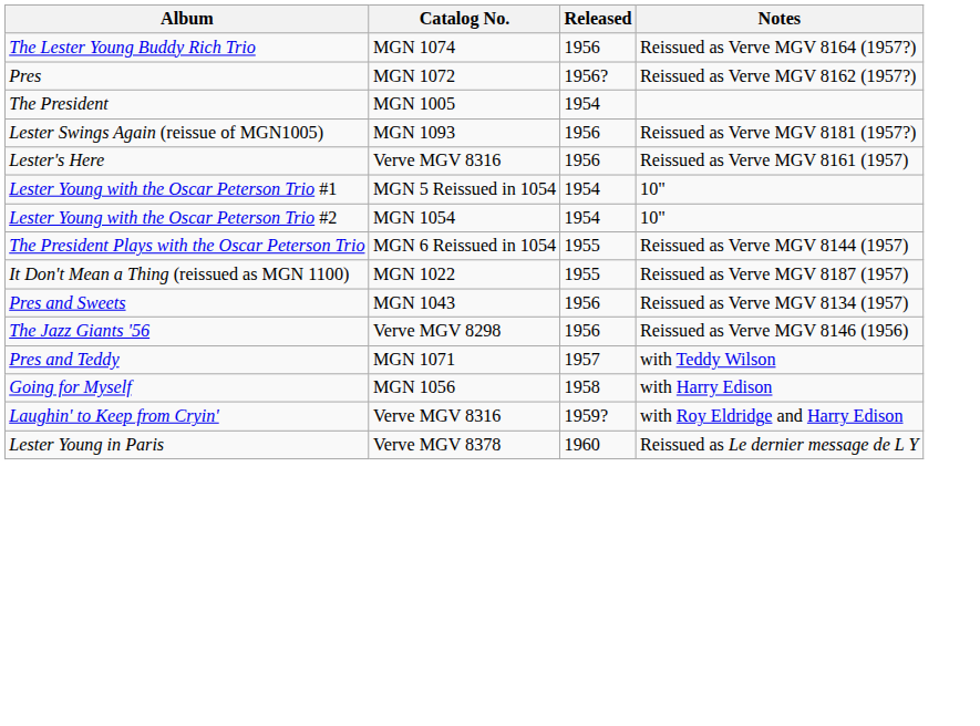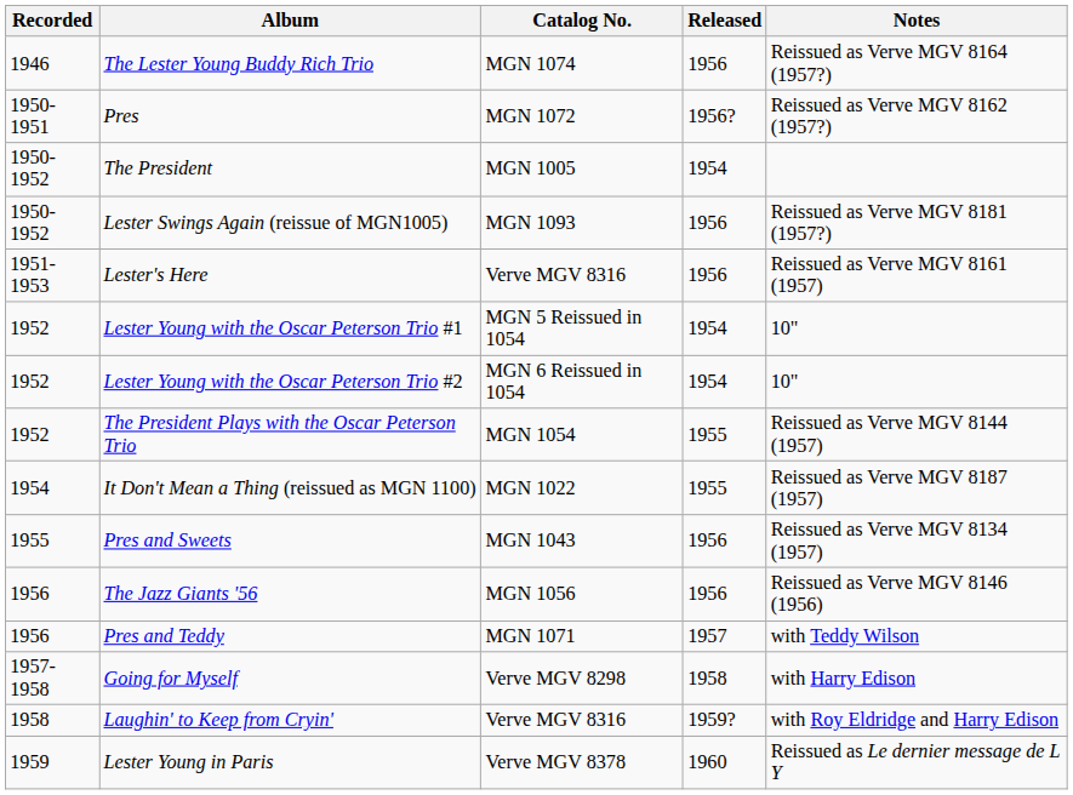+ column: Recorded | 1946 | 1950-1951 | 1950-1952 | 1950-1952 | 1951-1953 | 1952 | 1952 | 1952 | 1954 | 1955 | 1956 | 1956 | 1957-1958 | 1958 | 1959
Lester Young with the Oscar Peterson Trio #2 | Catalog No.: MGN 1054 -> MGN 6 Reissued in 1054
The President Plays with the Oscar Peterson Trio | Catalog No.: MGN 6 Reissued in 1054 -> MGN 1054
The Jazz Giants '56 | Catalog No.: Verve MGV 8298 -> MGN 1056
Going for Myself | Catalog No.: MGN 1056 -> Verve MGV 8298
